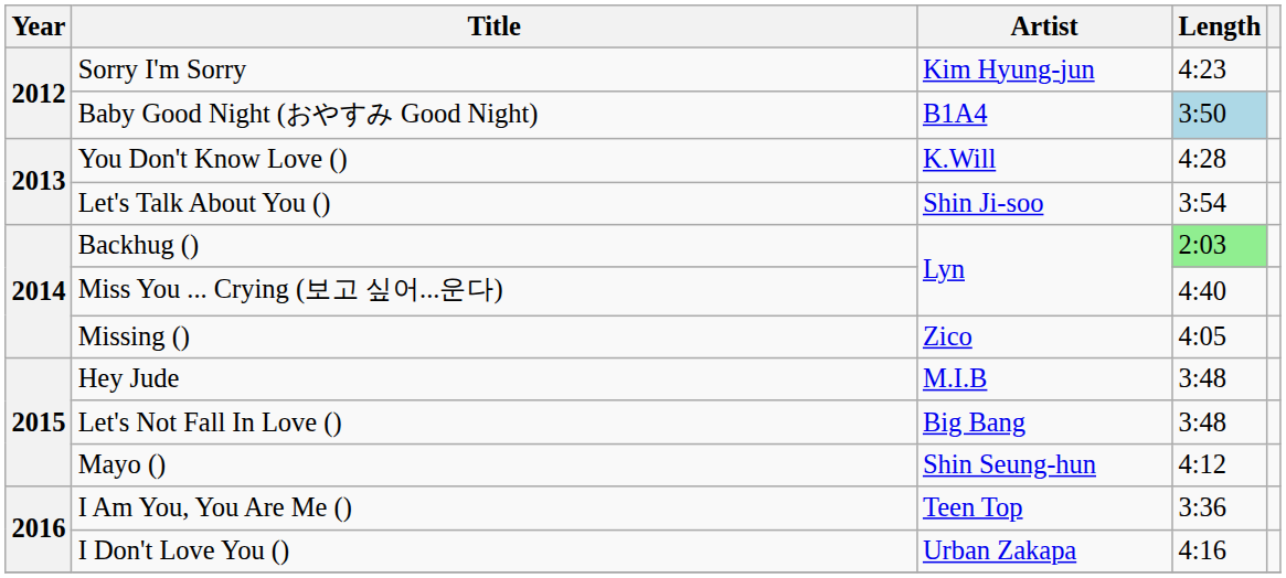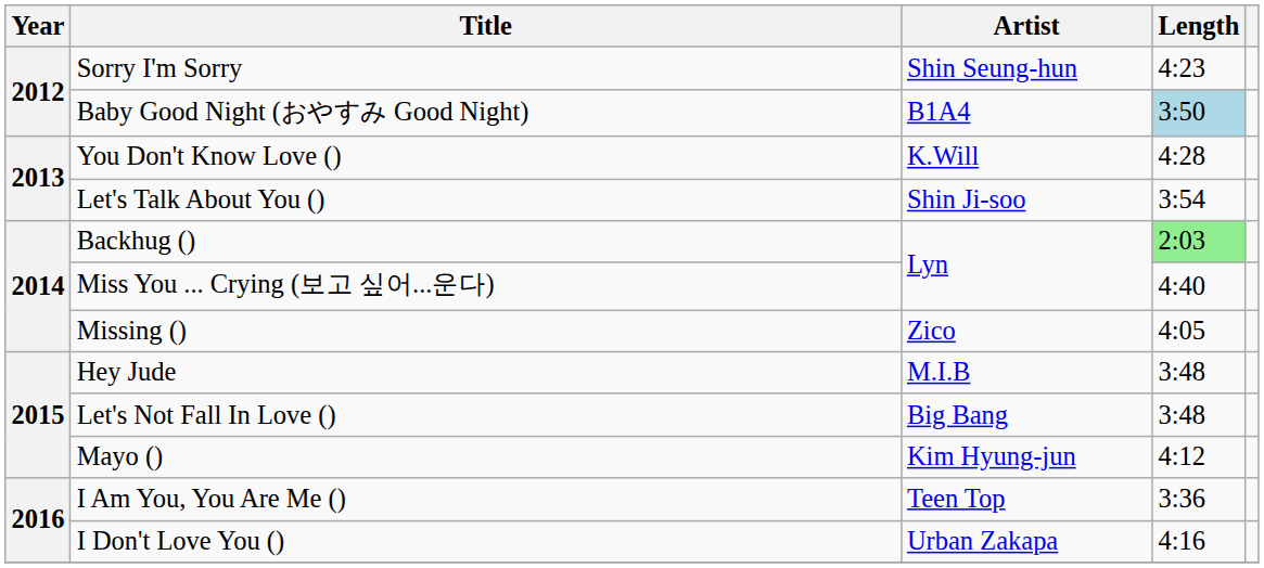Sorry I'm Sorry | Artist: Kim Hyung-jun -> Shin Seung-hun
Mayo () | Artist: Shin Seung-hun -> Kim Hyung-jun
